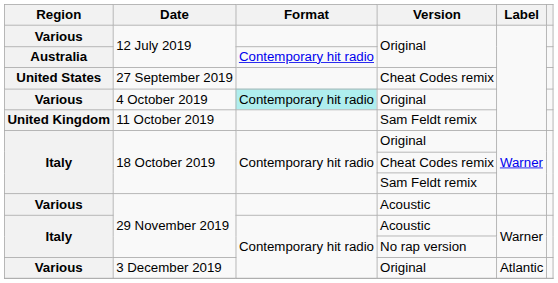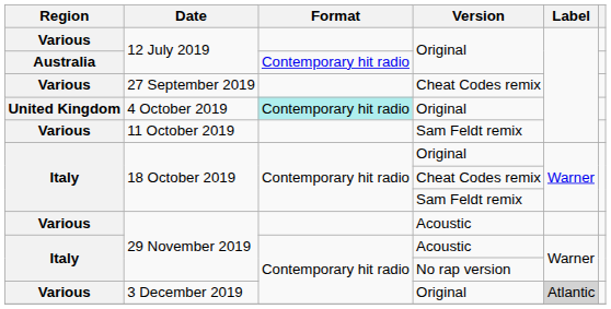27 September 2019 | Region: United States -> Various
4 October 2019 | Region: Various -> United Kingdom
11 October 2019 | Region: United Kingdom -> Various
3 December 2019 | Label: no background -> lightgrey background
